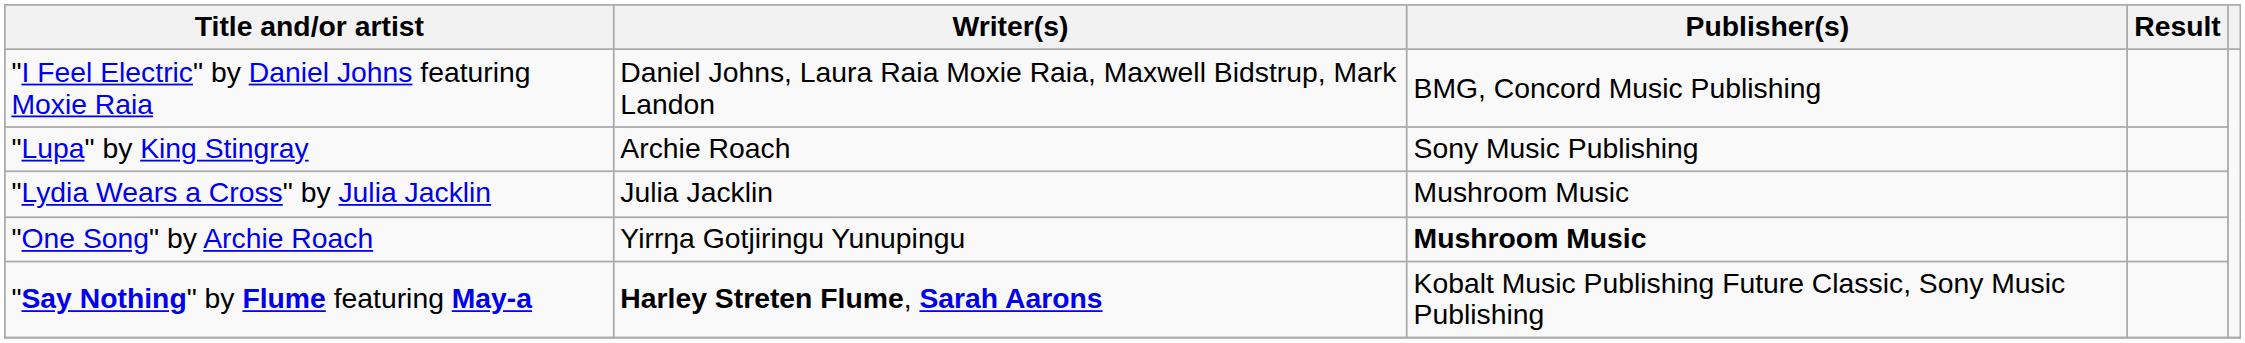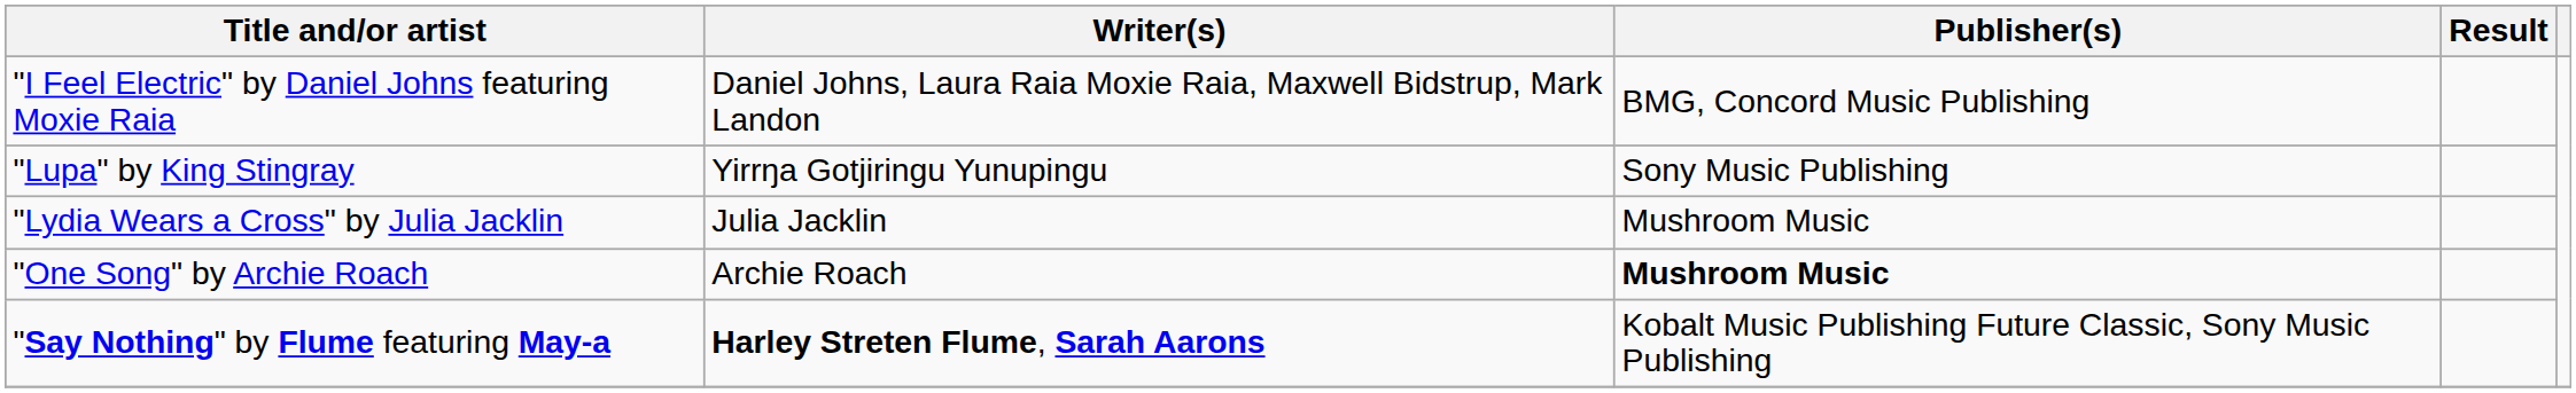"Lupa" by King Stingray | Writer(s): Archie Roach -> Yirrŋa Gotjiringu Yunupingu
"One Song" by Archie Roach | Writer(s): Yirrŋa Gotjiringu Yunupingu -> Archie Roach
